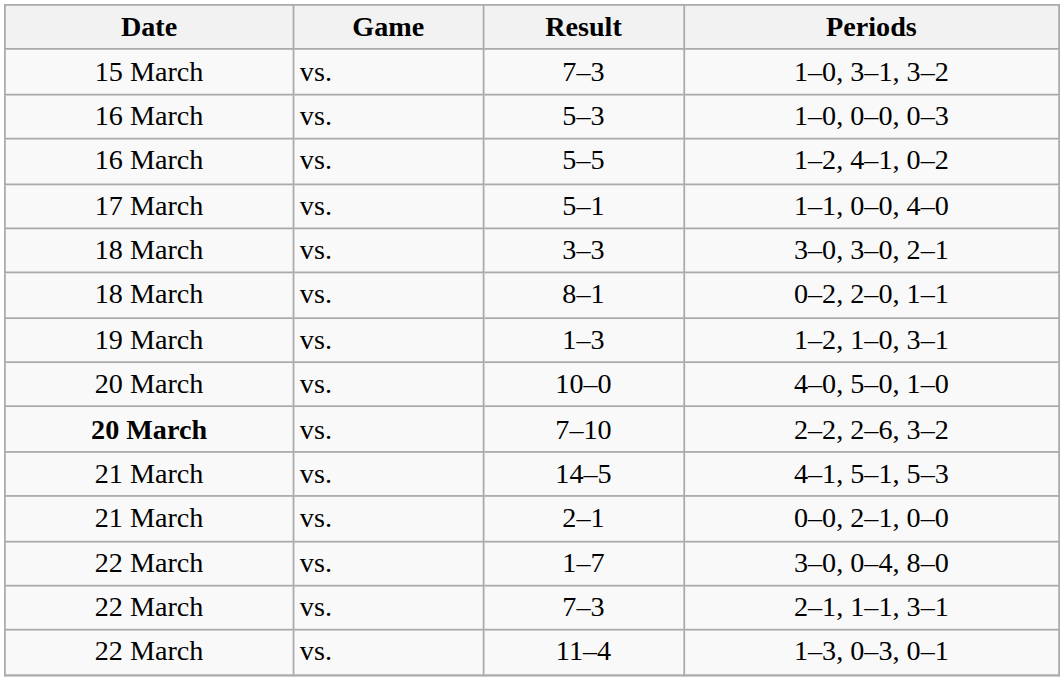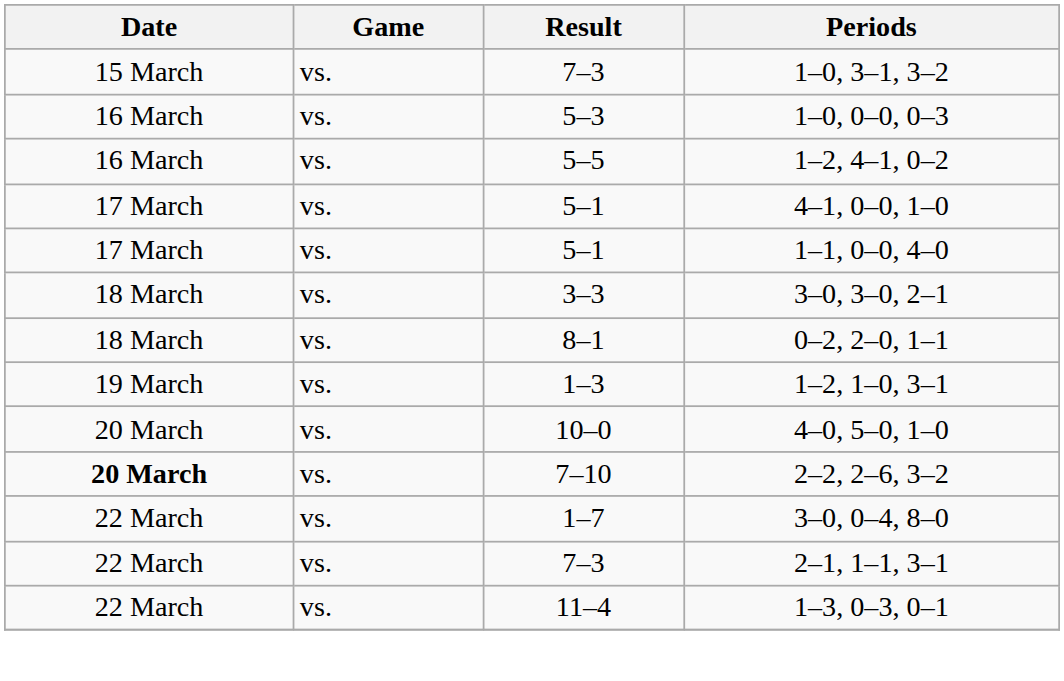+ row: 17 March | vs. | 5–1 | 4–1, 0–0, 1–0
- row: 21 March | vs. | 14–5 | 4–1, 5–1, 5–3
- row: 21 March | vs. | 2–1 | 0–0, 2–1, 0–0
